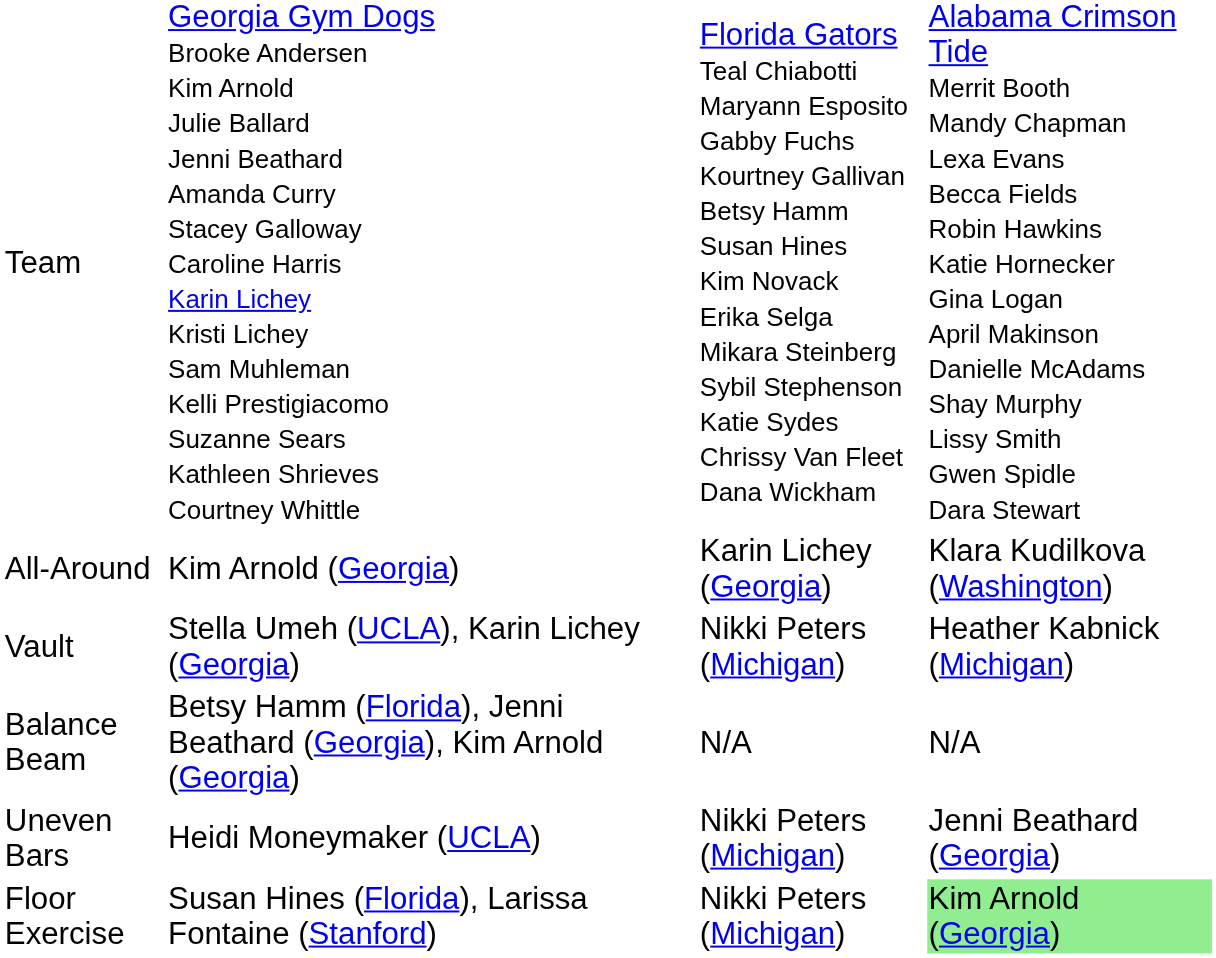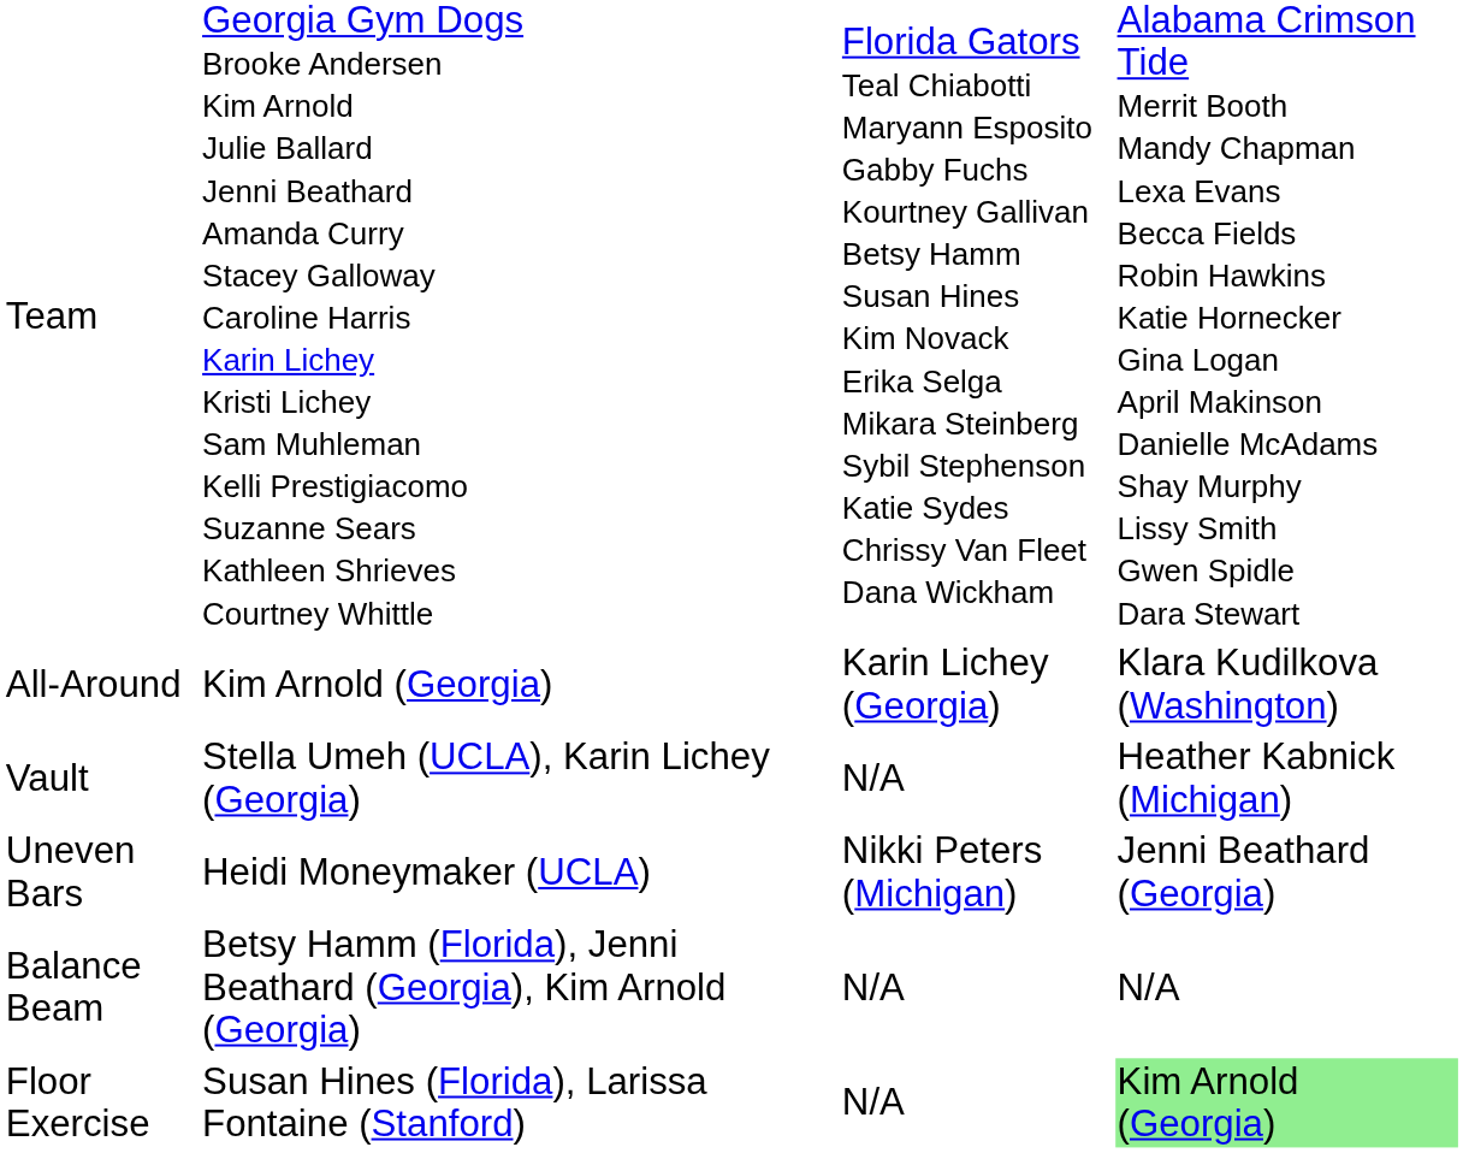Vault | column 3: Nikki Peters (Michigan) -> N/A
rows swapped: Uneven Bars <-> Balance Beam
Floor Exercise | column 3: Nikki Peters (Michigan) -> N/A
